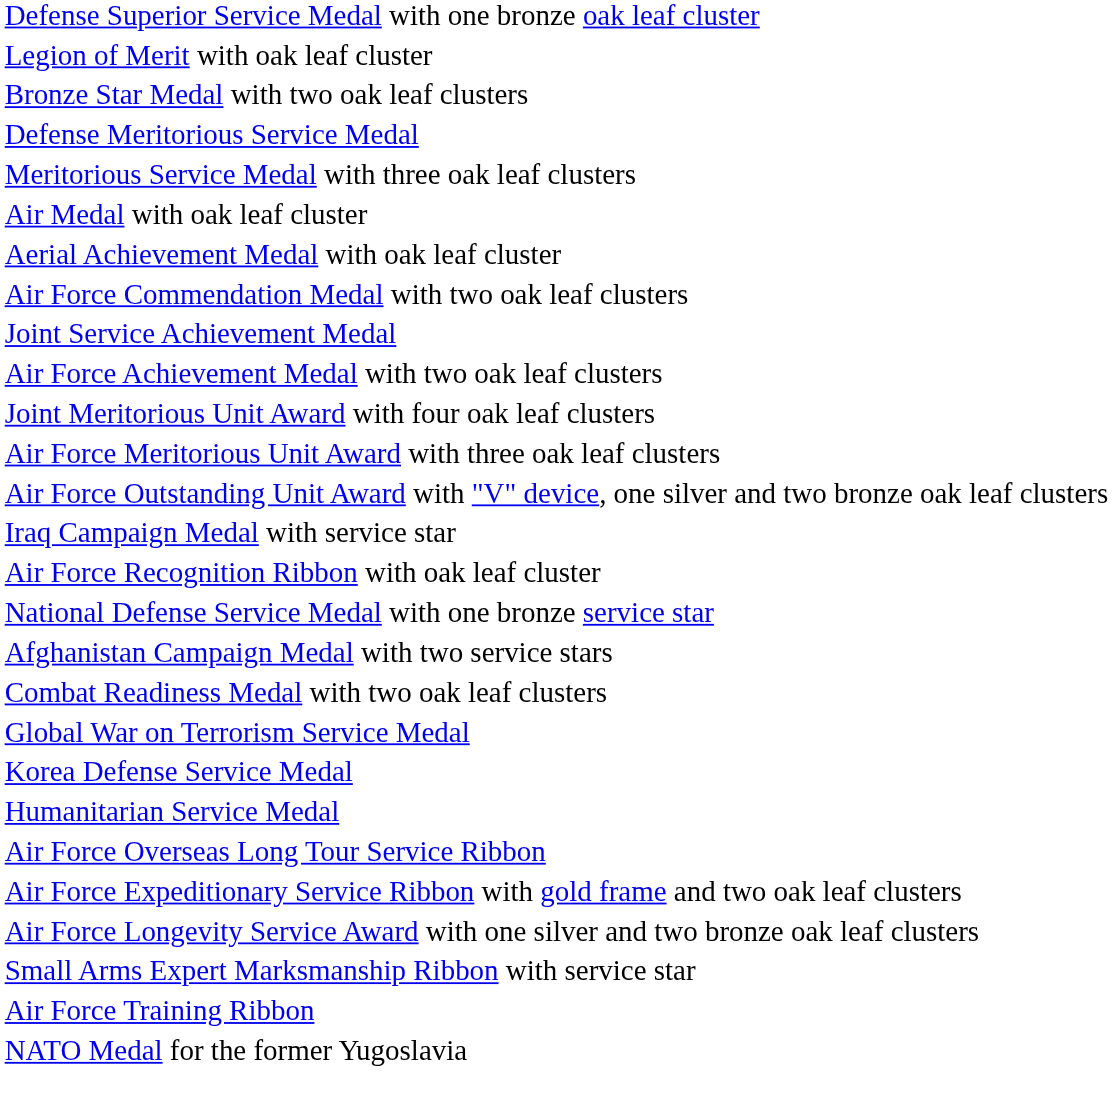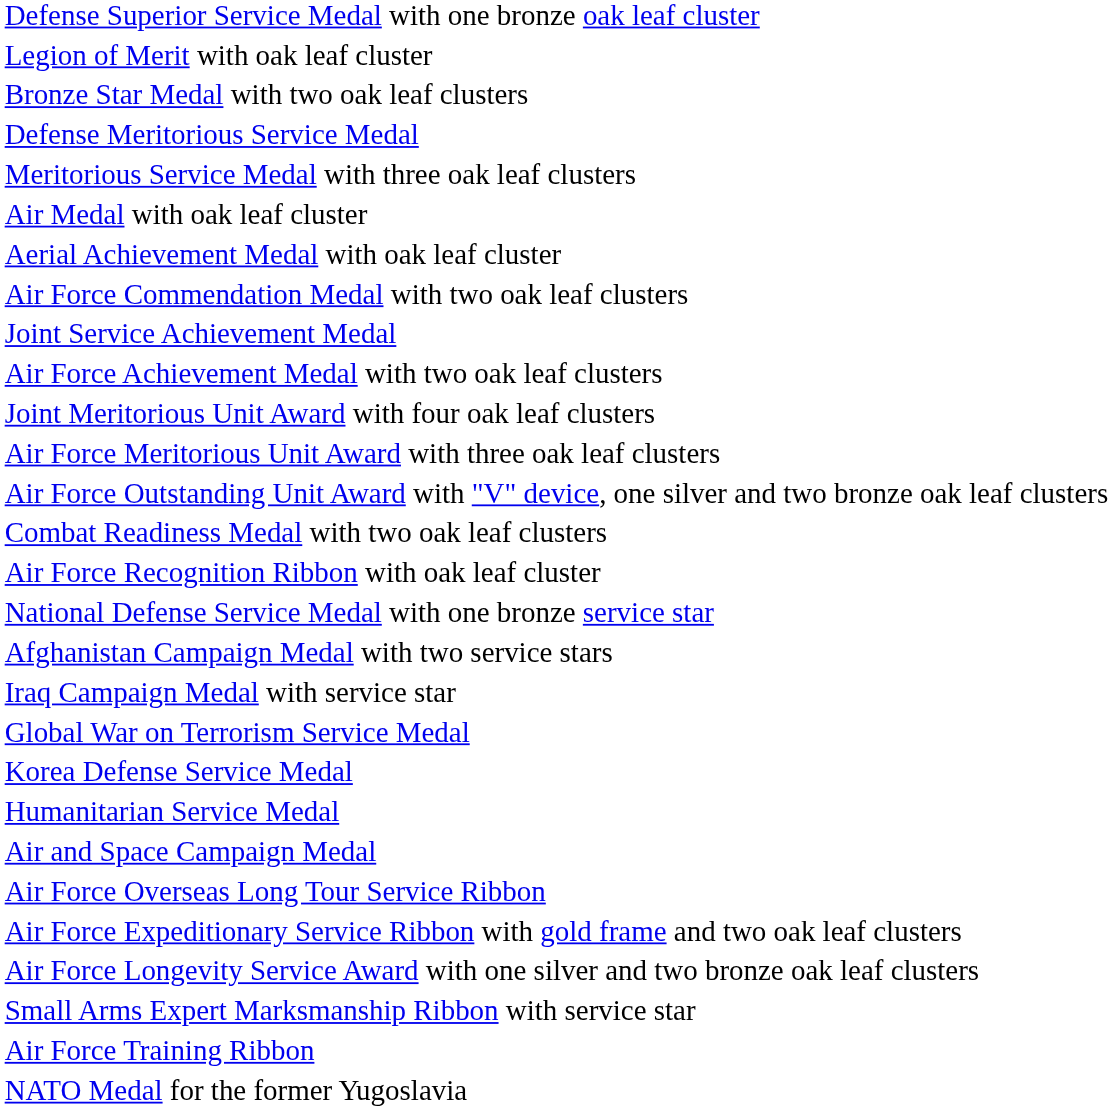rows swapped: Combat Readiness Medal with two oak leaf clusters <-> Iraq Campaign Medal with service star
+ row: Air and Space Campaign Medal
